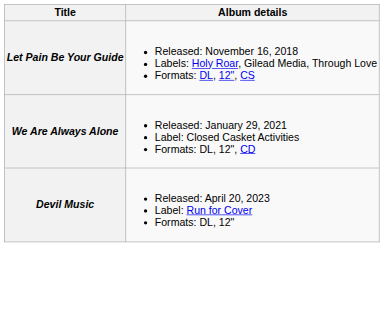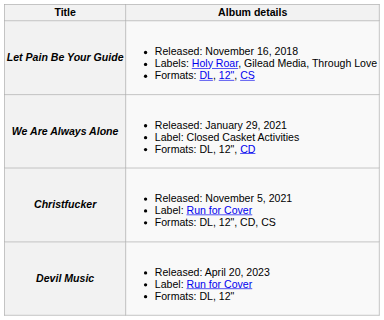+ row: Christfucker | Released: November 5, 2021 Label: Run for Cover Formats: DL, 12", CD, CS
